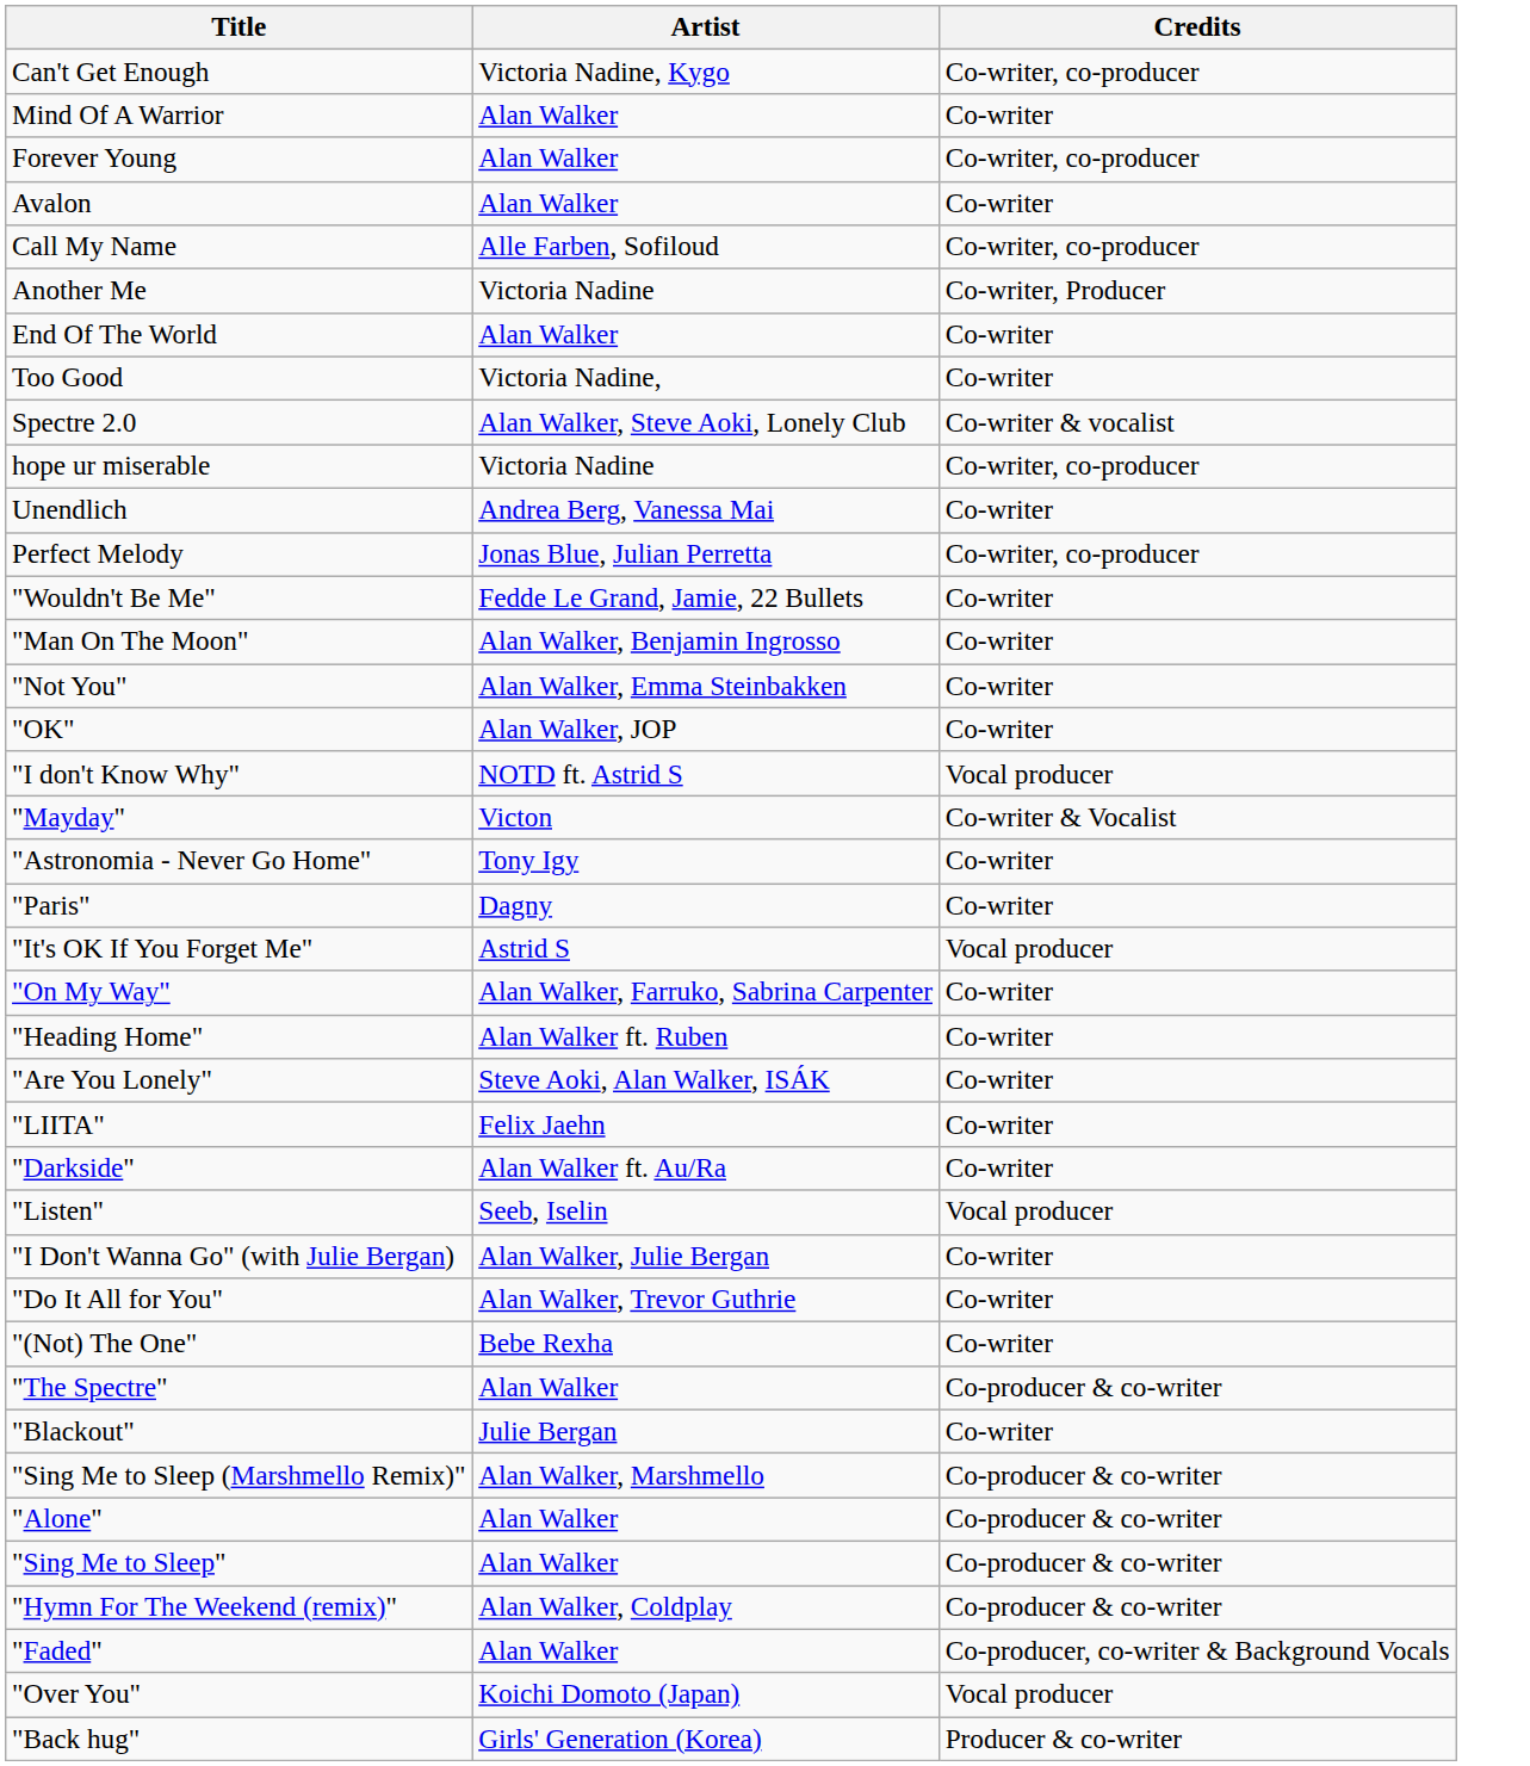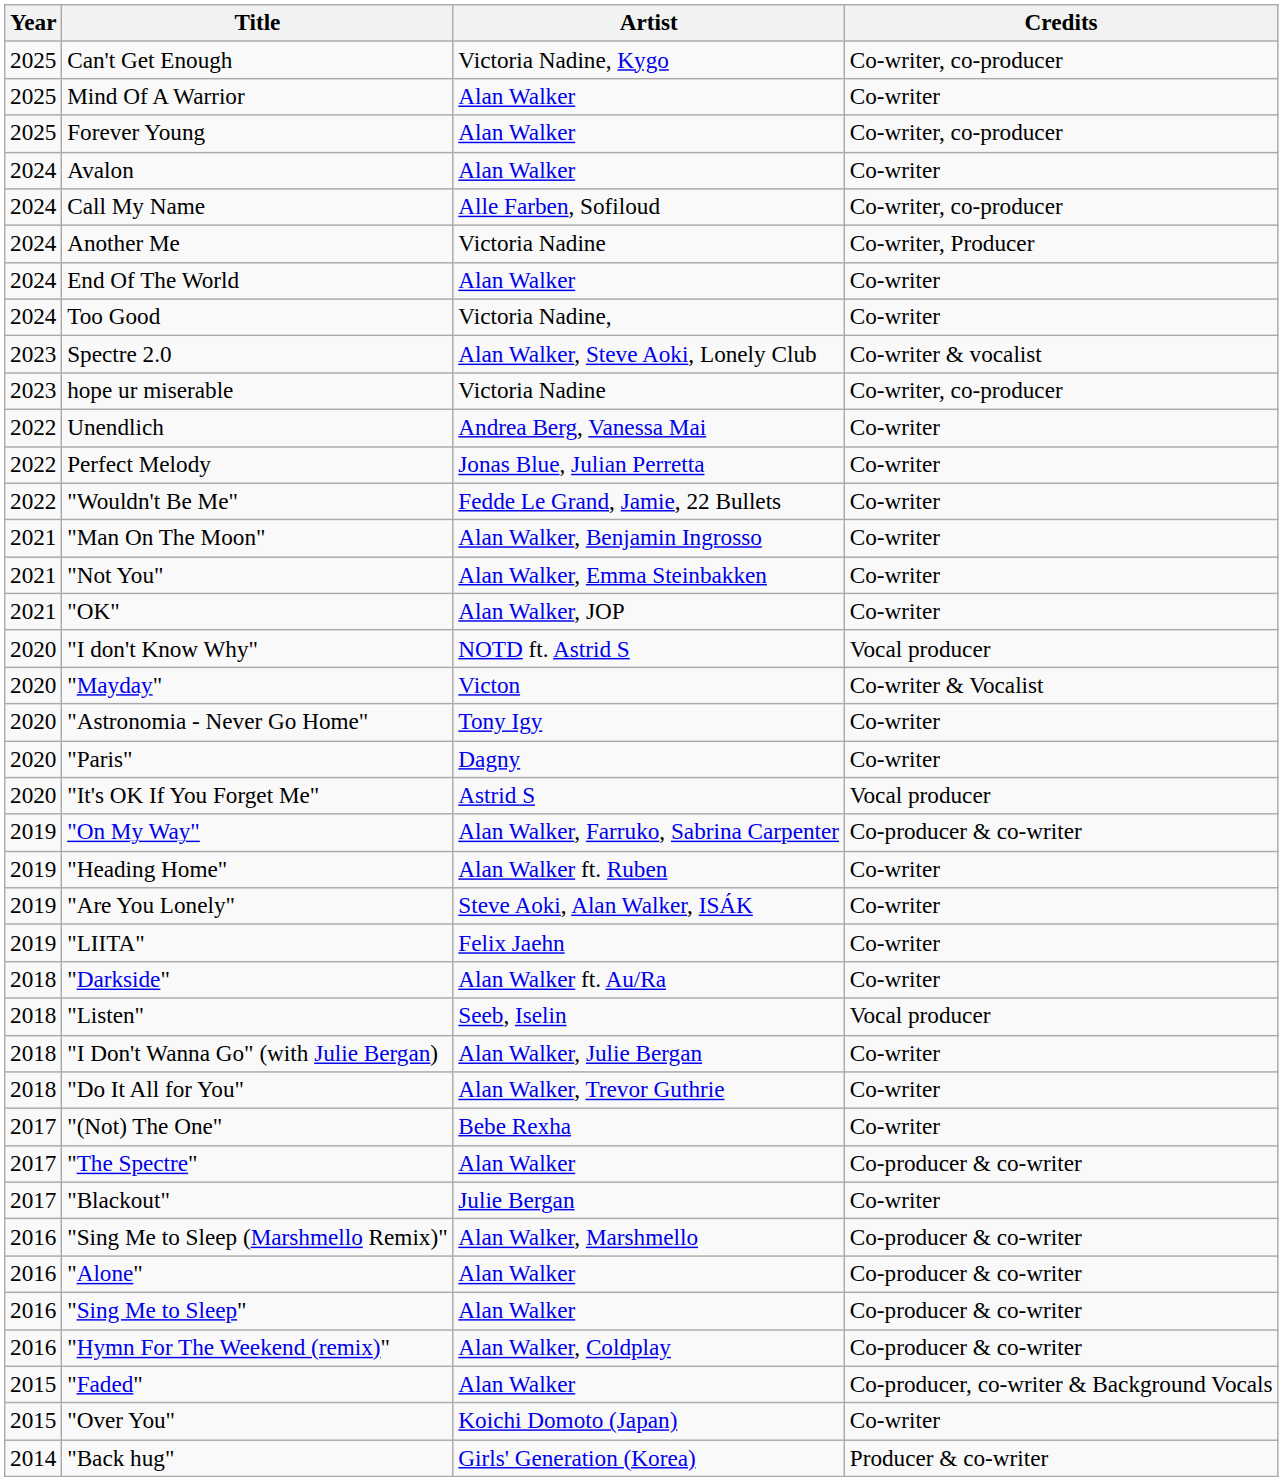+ column: Year | 2025 | 2025 | 2025 | 2024 | 2024 | 2024 | 2024 | 2024 | 2023 | 2023 | 2022 | 2022 | 2022 | 2021 | 2021 | 2021 | 2020 | 2020 | 2020 | 2020 | 2020 | 2019 | 2019 | 2019 | 2019 | 2018 | 2018 | 2018 | 2018 | 2017 | 2017 | 2017 | 2016 | 2016 | 2016 | 2016 | 2015 | 2015 | 2014
Perfect Melody | Credits: Co-writer, co-producer -> Co-writer
"On My Way" | Credits: Co-writer -> Co-producer & co-writer
"Over You" | Credits: Vocal producer -> Co-writer
